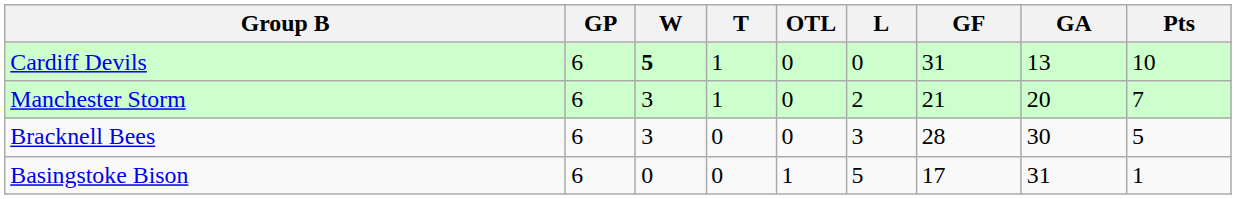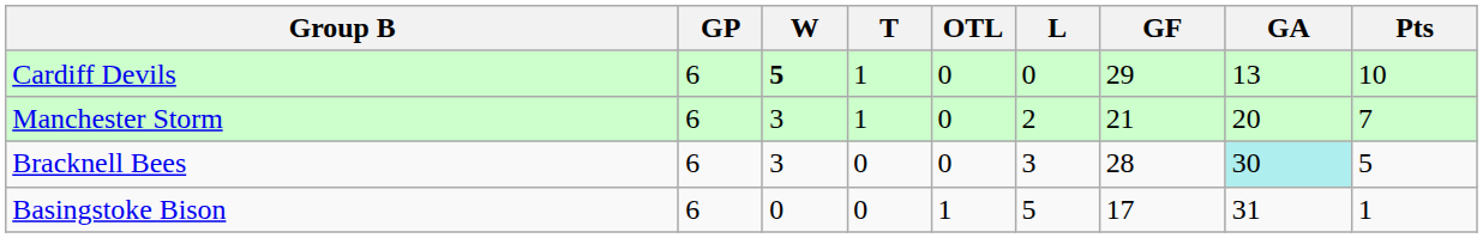Cardiff Devils | GF: 31 -> 29
Bracknell Bees | GA: no background -> paleturquoise background
